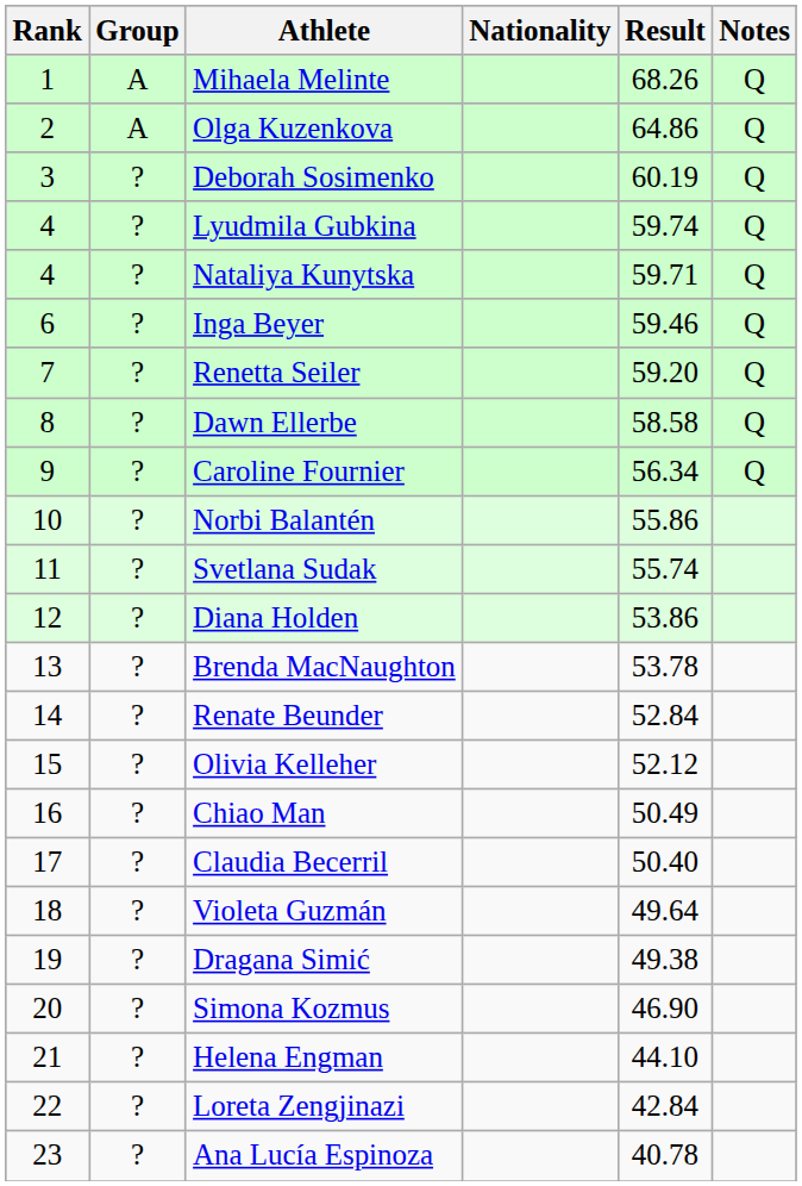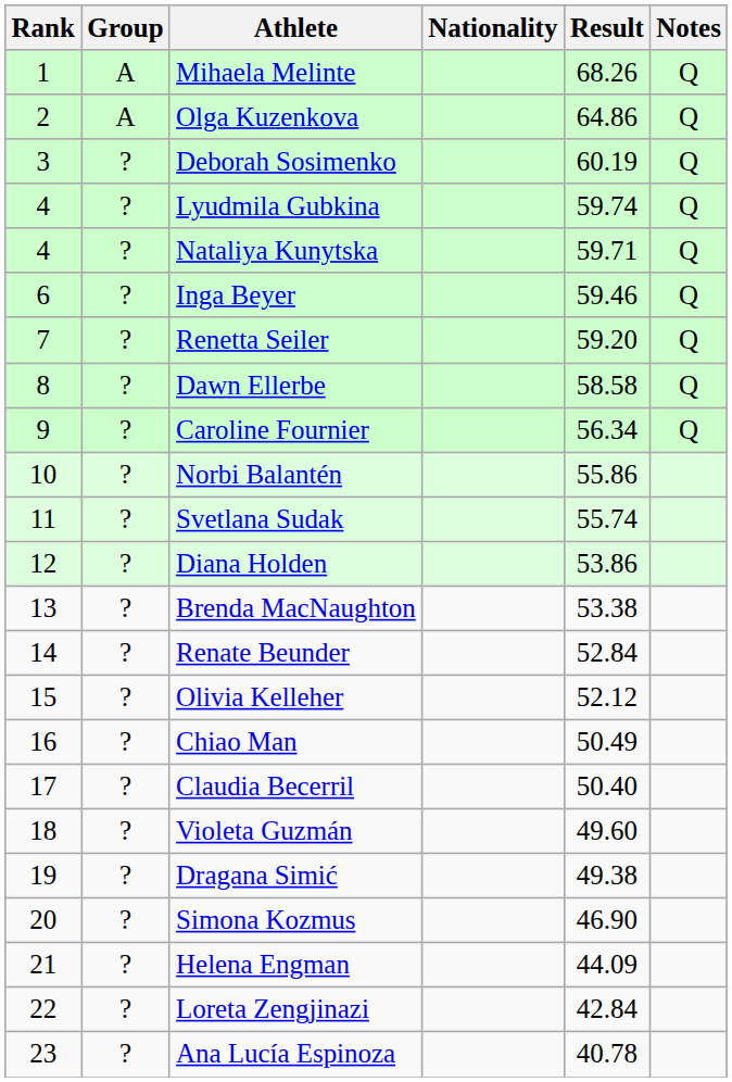Brenda MacNaughton | Result: 53.78 -> 53.38
Violeta Guzmán | Result: 49.64 -> 49.60
Helena Engman | Result: 44.10 -> 44.09
